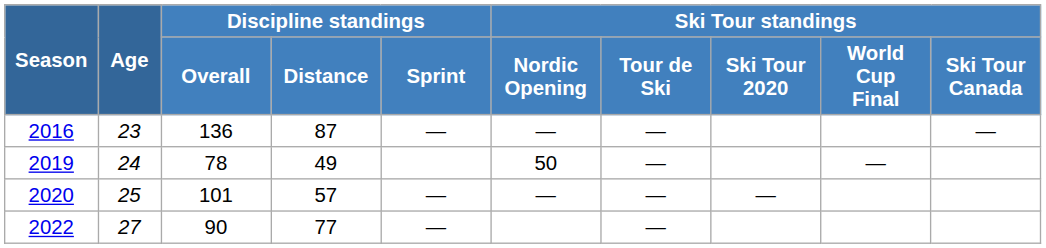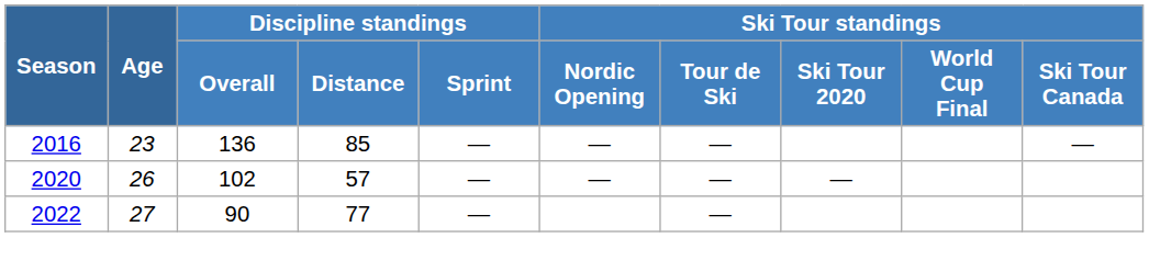2016 | Discipline standings / Distance: 87 -> 85
- row: 2019 | 24 | 78 | 49 | 50 | — | —
2020 | Age: 25 -> 26
2020 | Discipline standings / Overall: 101 -> 102
